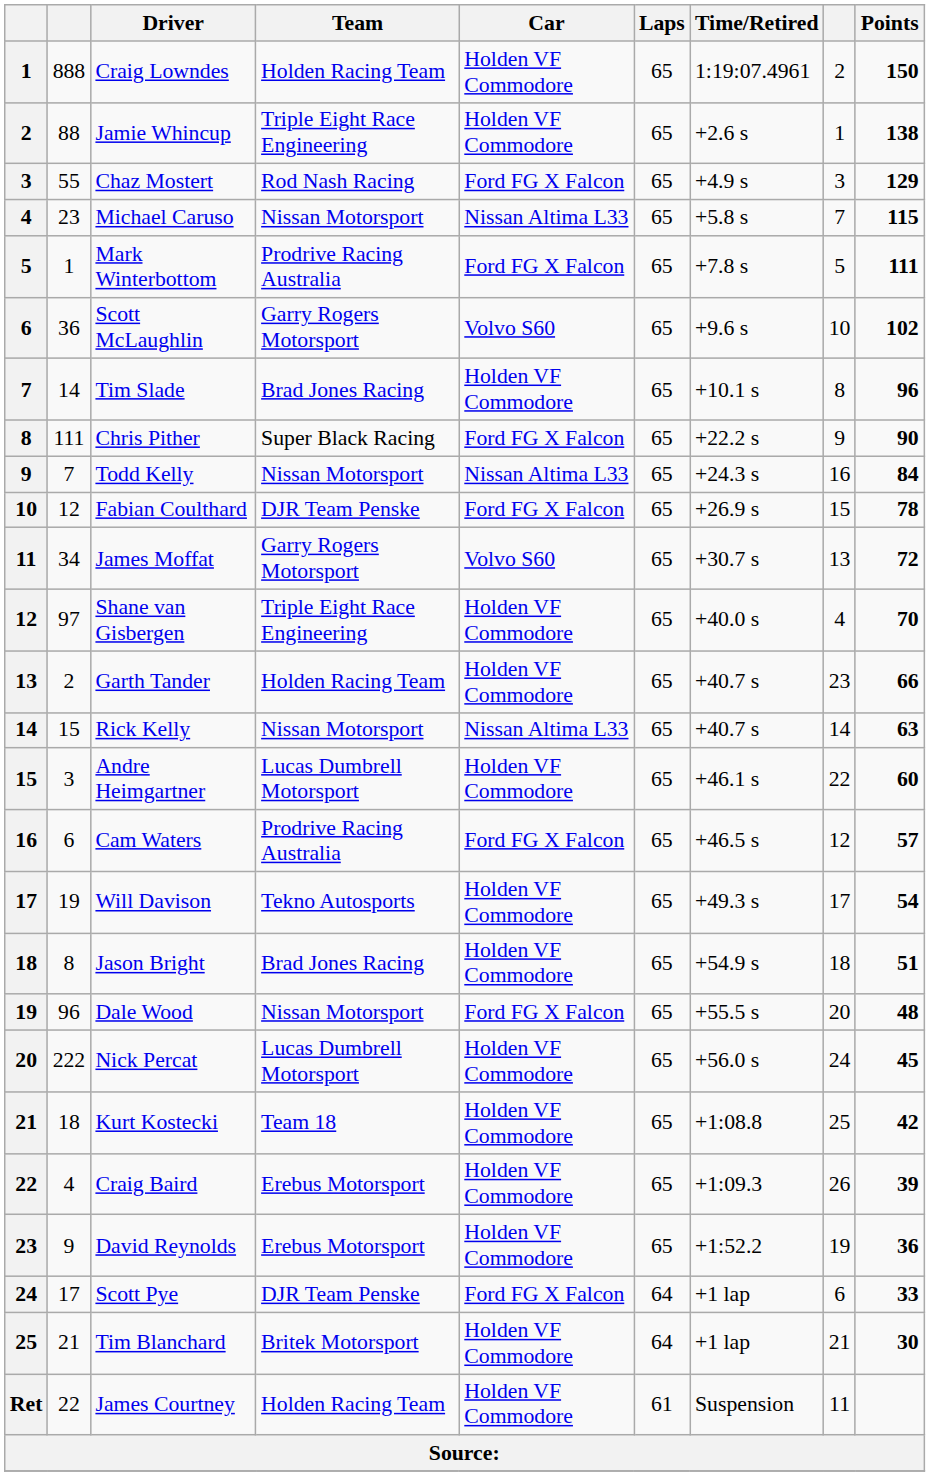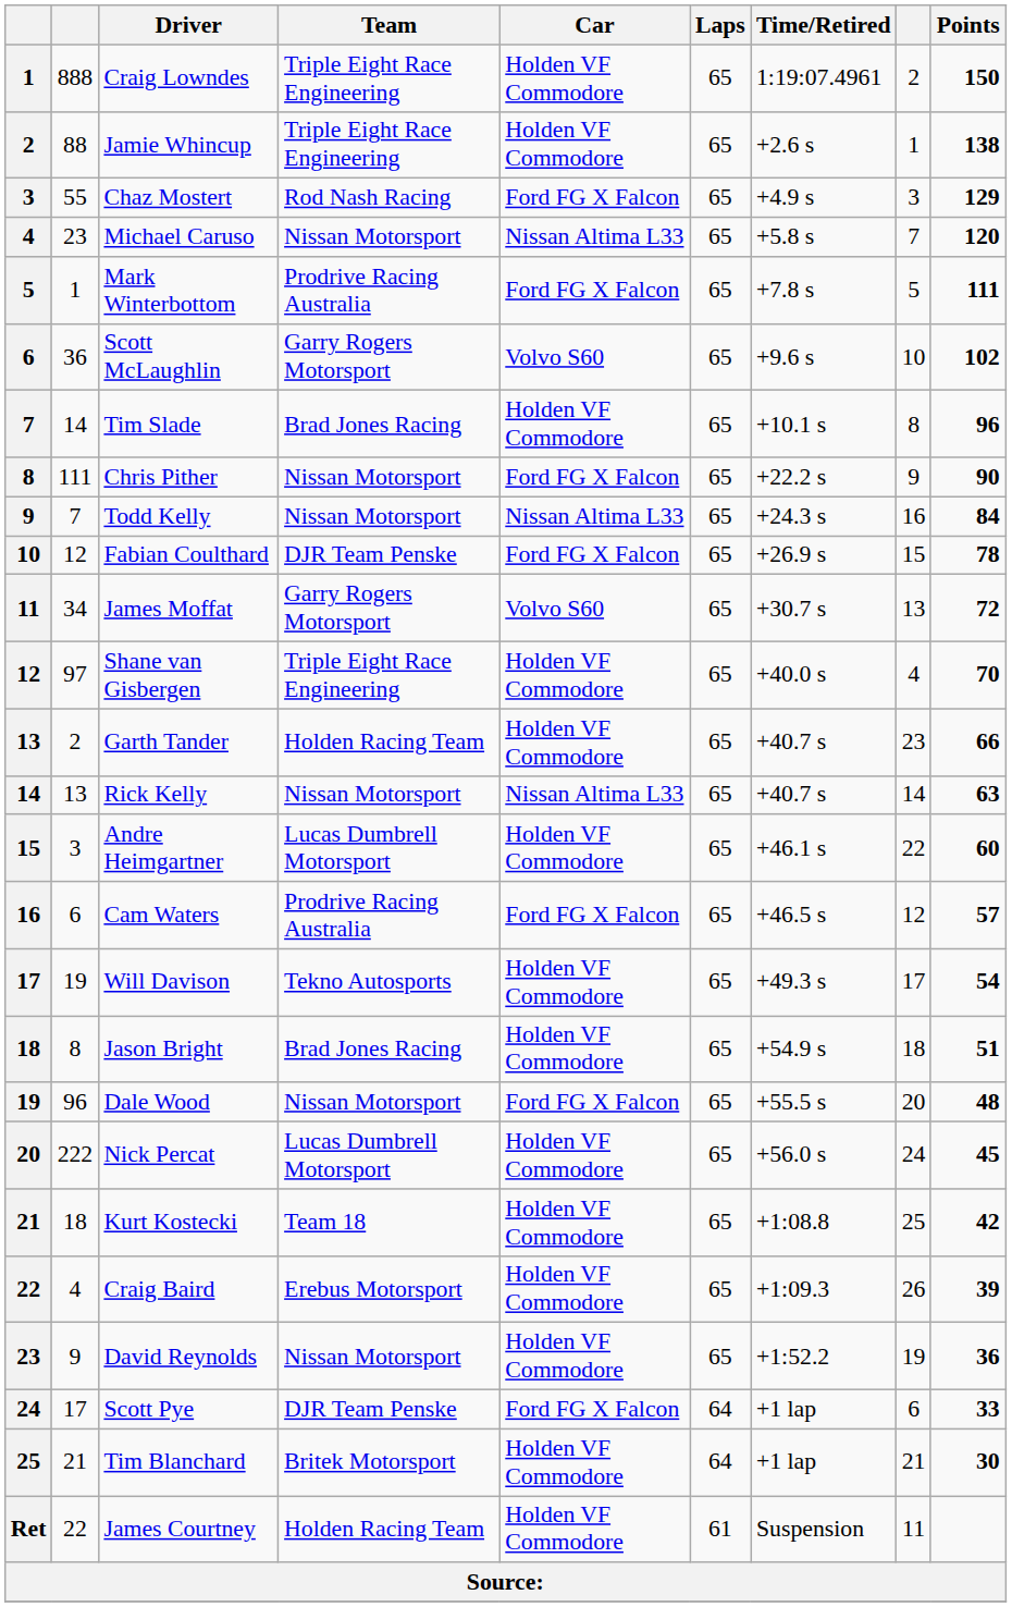Craig Lowndes | Team: Holden Racing Team -> Triple Eight Race Engineering
Michael Caruso | Points: 115 -> 120
Chris Pither | Team: Super Black Racing -> Nissan Motorsport
Rick Kelly | column 2: 15 -> 13
David Reynolds | Team: Erebus Motorsport -> Nissan Motorsport
